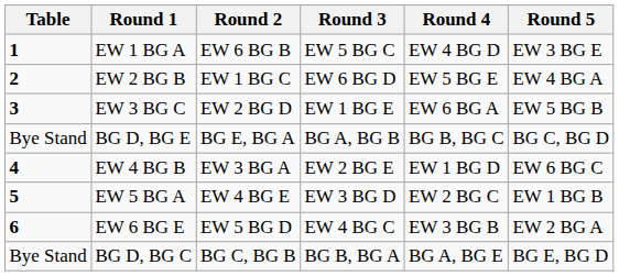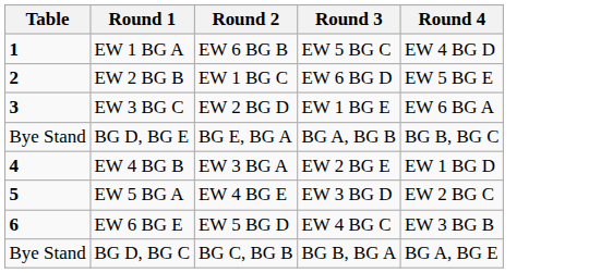- column: Round 5 | EW 3 BG E | EW 4 BG A | EW 5 BG B | BG C, BG D | EW 6 BG C | EW 1 BG B | EW 2 BG A | BG E, BG D
